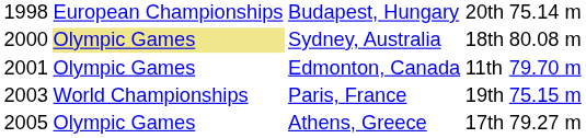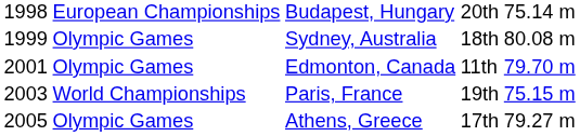Sydney, Australia | column 1: 2000 -> 1999
Sydney, Australia | column 2: khaki background -> no background
